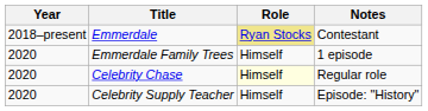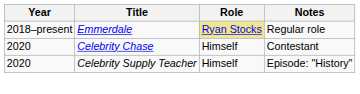Emmerdale | Notes: Contestant -> Regular role
- row: 2020 | Emmerdale Family Trees | Himself | 1 episode
Celebrity Chase | Role: lightyellow background -> no background
Celebrity Chase | Notes: Regular role -> Contestant
